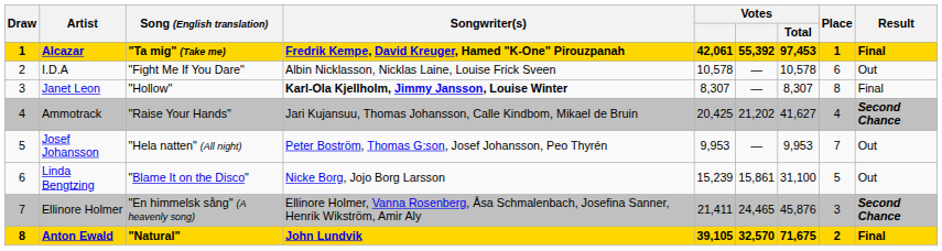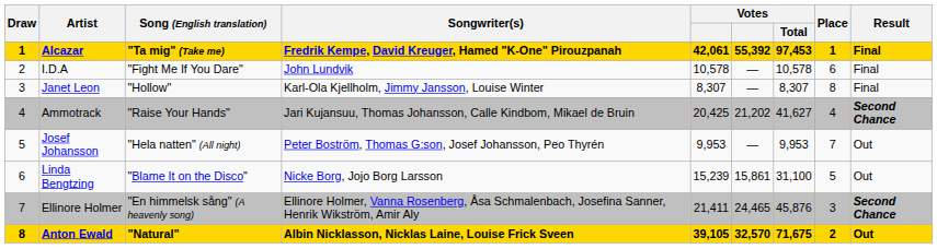I.D.A | Songwriter(s): Albin Nicklasson, Nicklas Laine, Louise Frick Sveen -> John Lundvik
I.D.A | Result: Out -> Final
Janet Leon | Songwriter(s): bold -> normal
Anton Ewald | Songwriter(s): John Lundvik -> Albin Nicklasson, Nicklas Laine, Louise Frick Sveen
Anton Ewald | Result: Final -> Out
